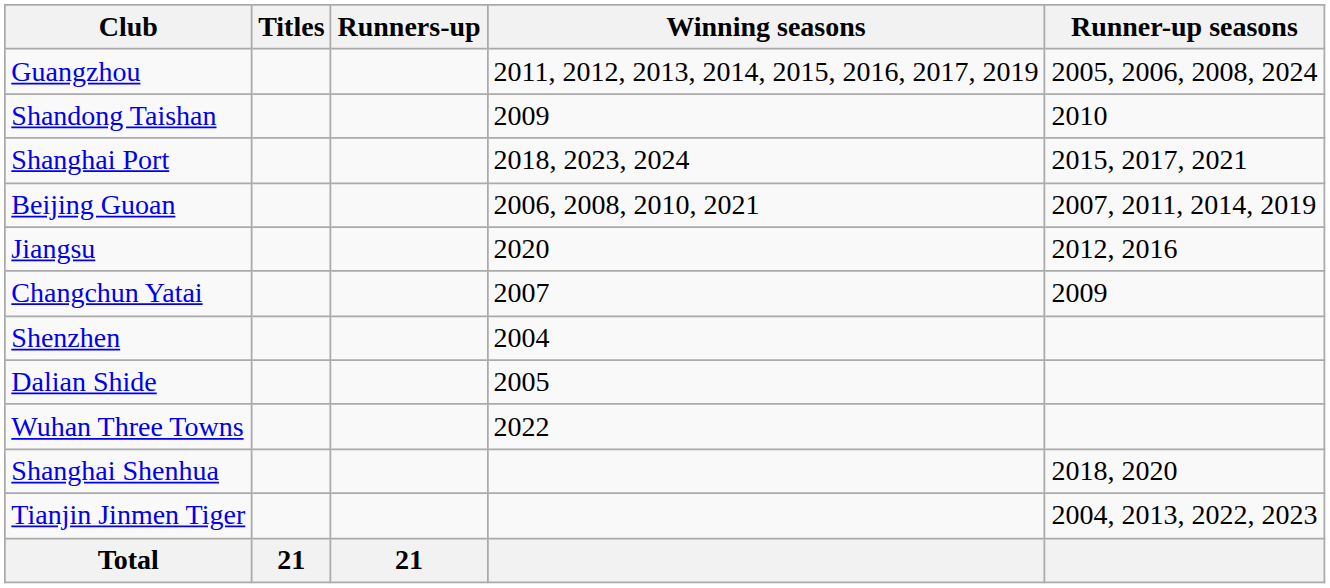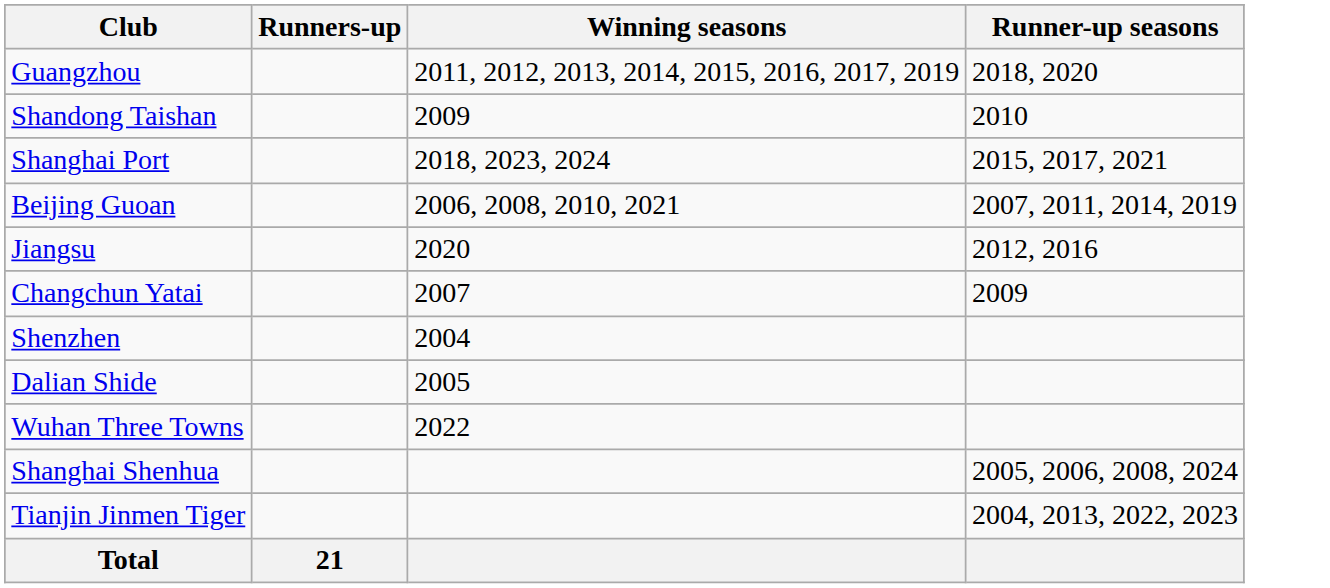- column: Titles | 21
Guangzhou | Runner-up seasons: 2005, 2006, 2008, 2024 -> 2018, 2020
Shanghai Shenhua | Runner-up seasons: 2018, 2020 -> 2005, 2006, 2008, 2024
